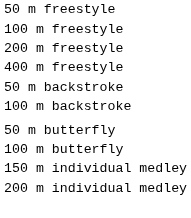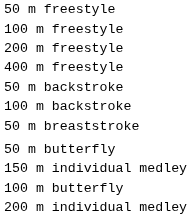+ row: 50 m breaststroke
rows swapped: 100 m butterfly <-> 150 m individual medley
